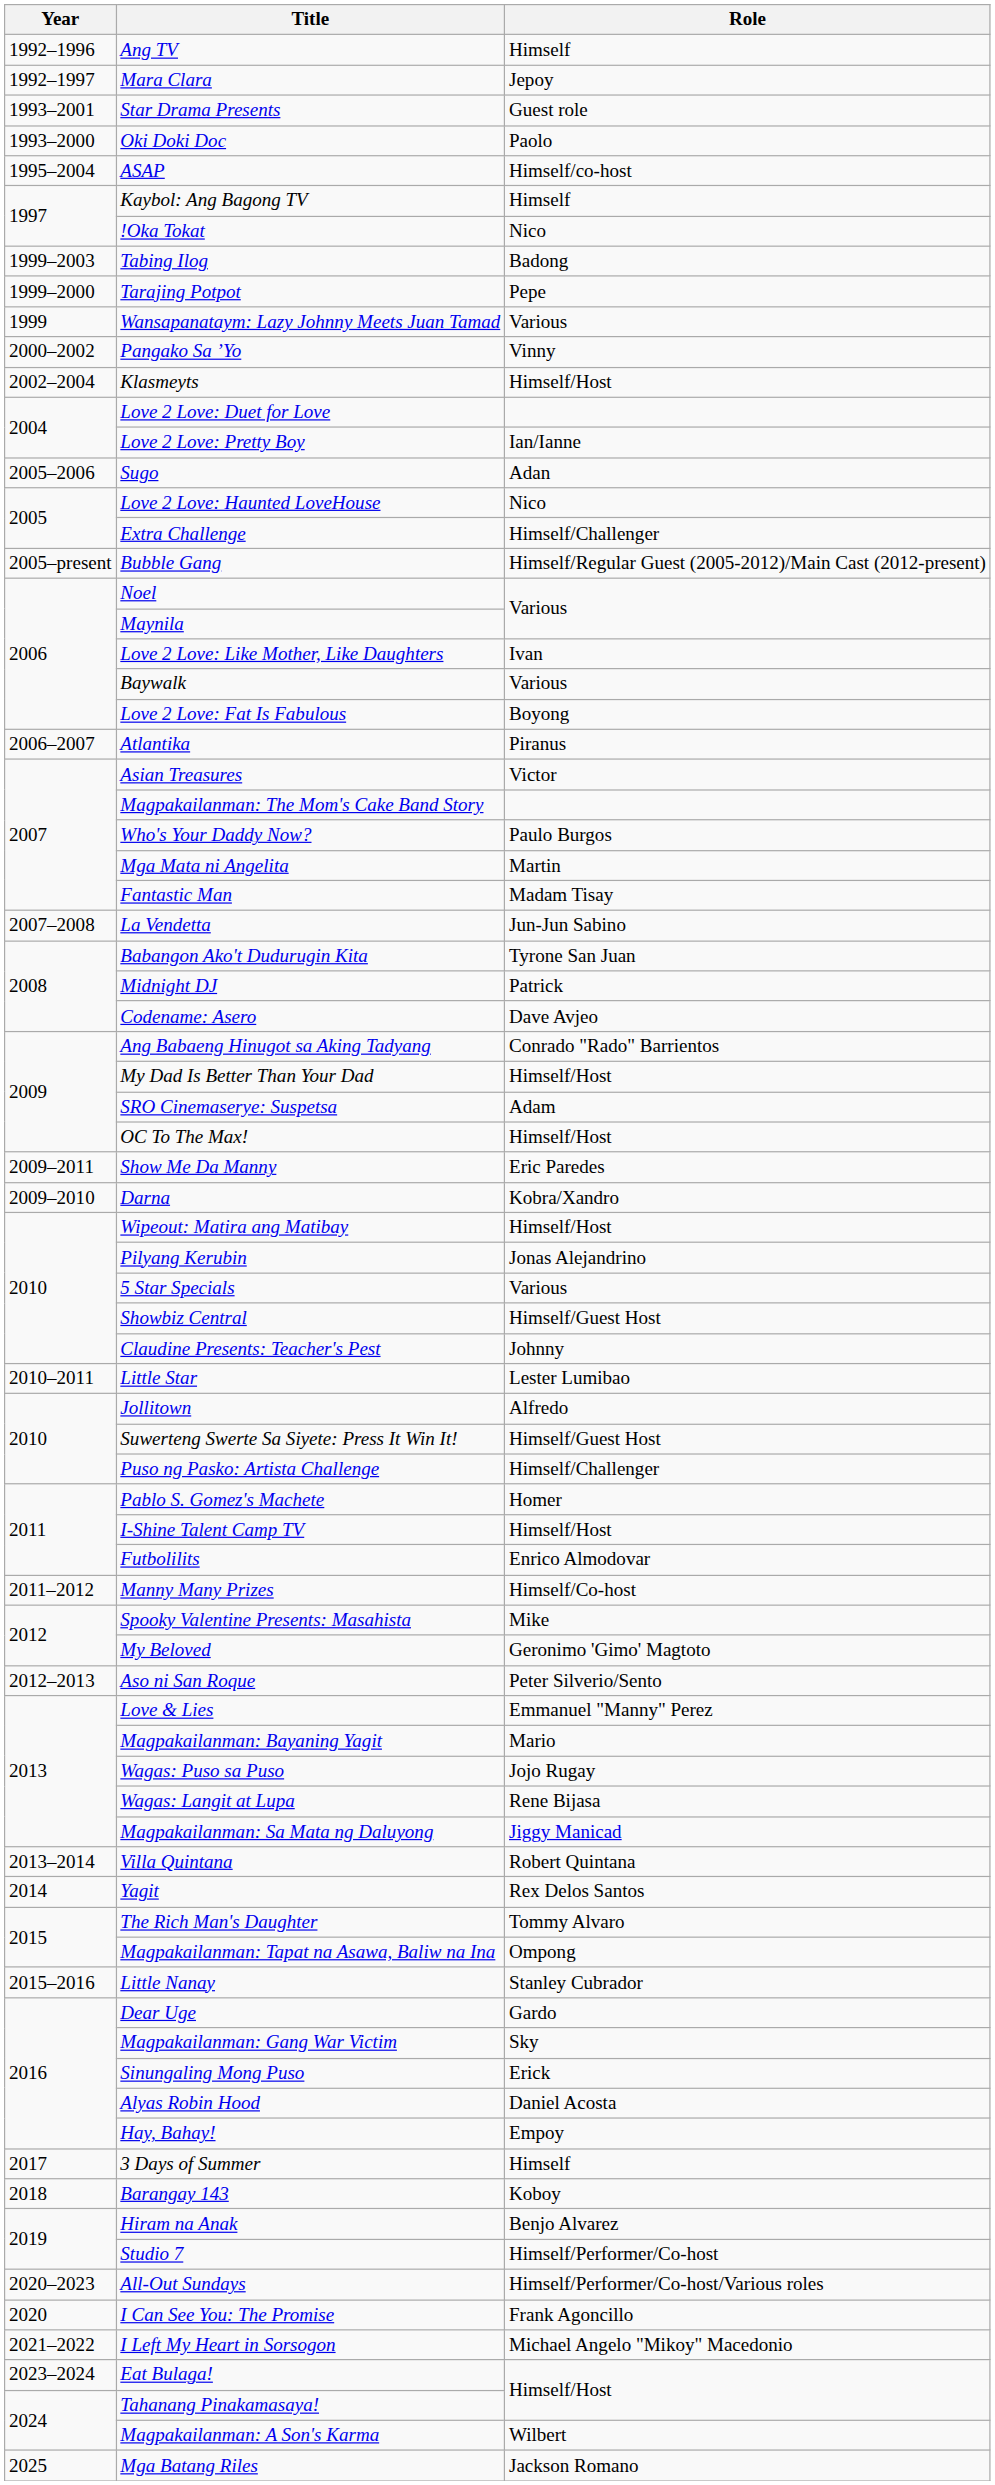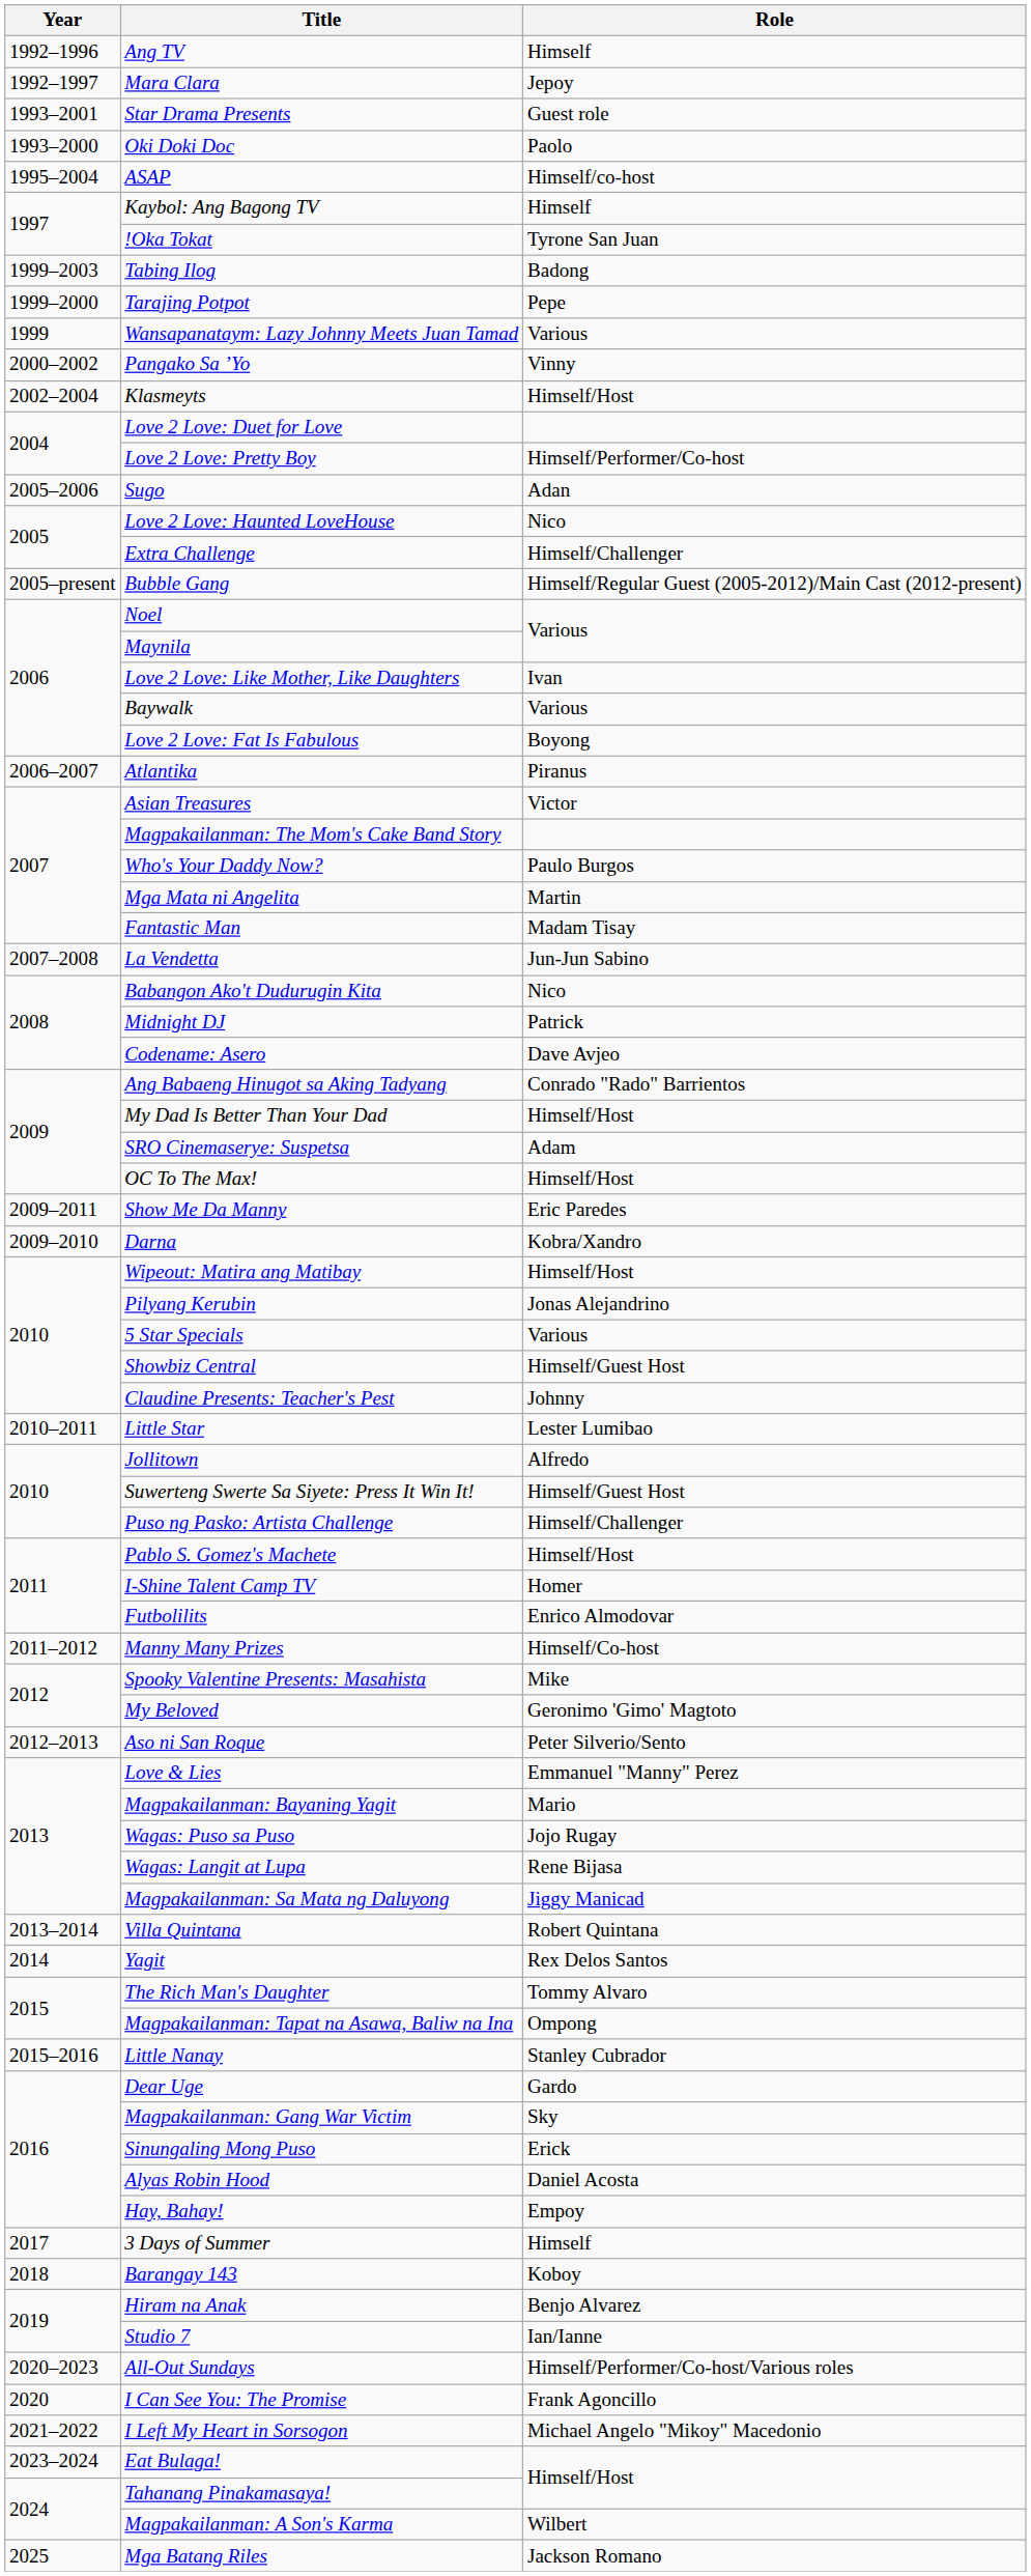!Oka Tokat | Role: Nico -> Tyrone San Juan
Love 2 Love: Pretty Boy | Role: Ian/Ianne -> Himself/Performer/Co-host
Babangon Ako't Dudurugin Kita | Role: Tyrone San Juan -> Nico
Pablo S. Gomez's Machete | Role: Homer -> Himself/Host
I-Shine Talent Camp TV | Role: Himself/Host -> Homer
Studio 7 | Role: Himself/Performer/Co-host -> Ian/Ianne
